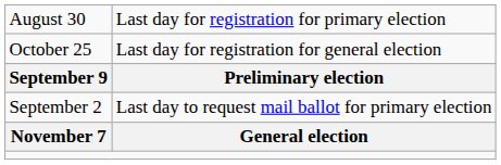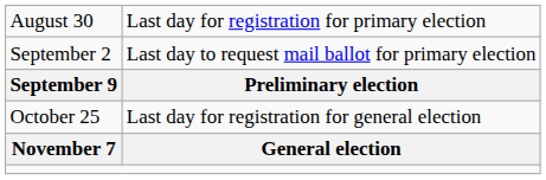rows swapped: September 2 <-> October 25
